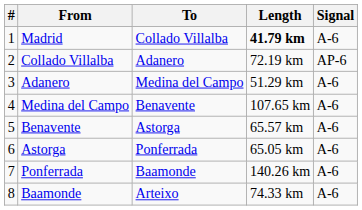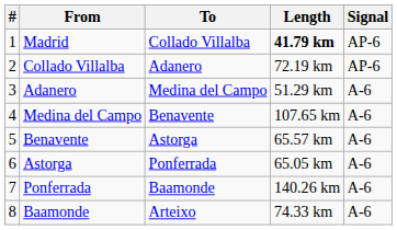Madrid | Signal: A-6 -> AP-6
